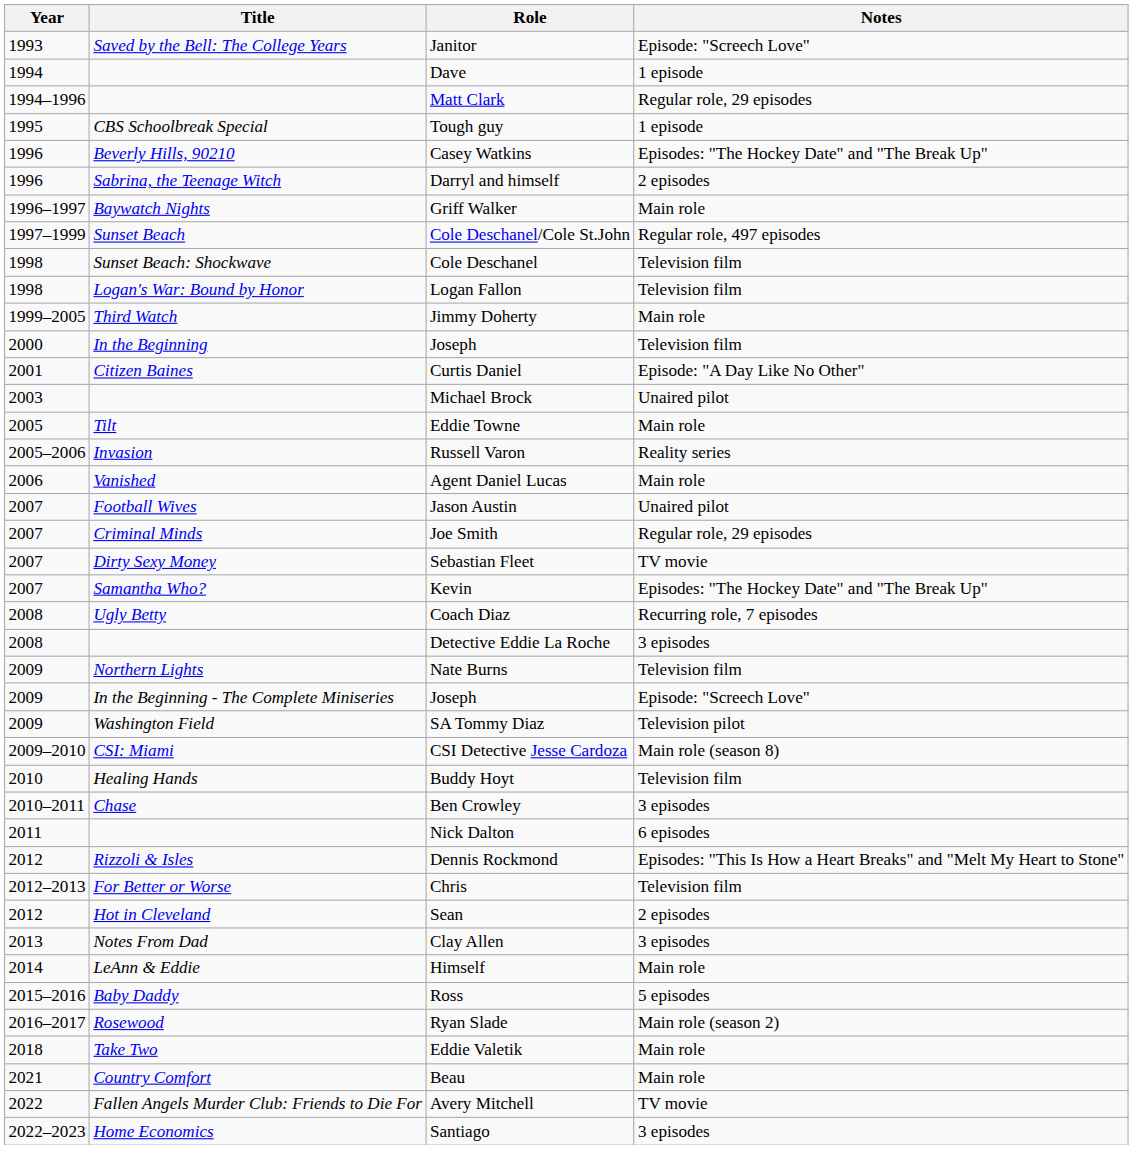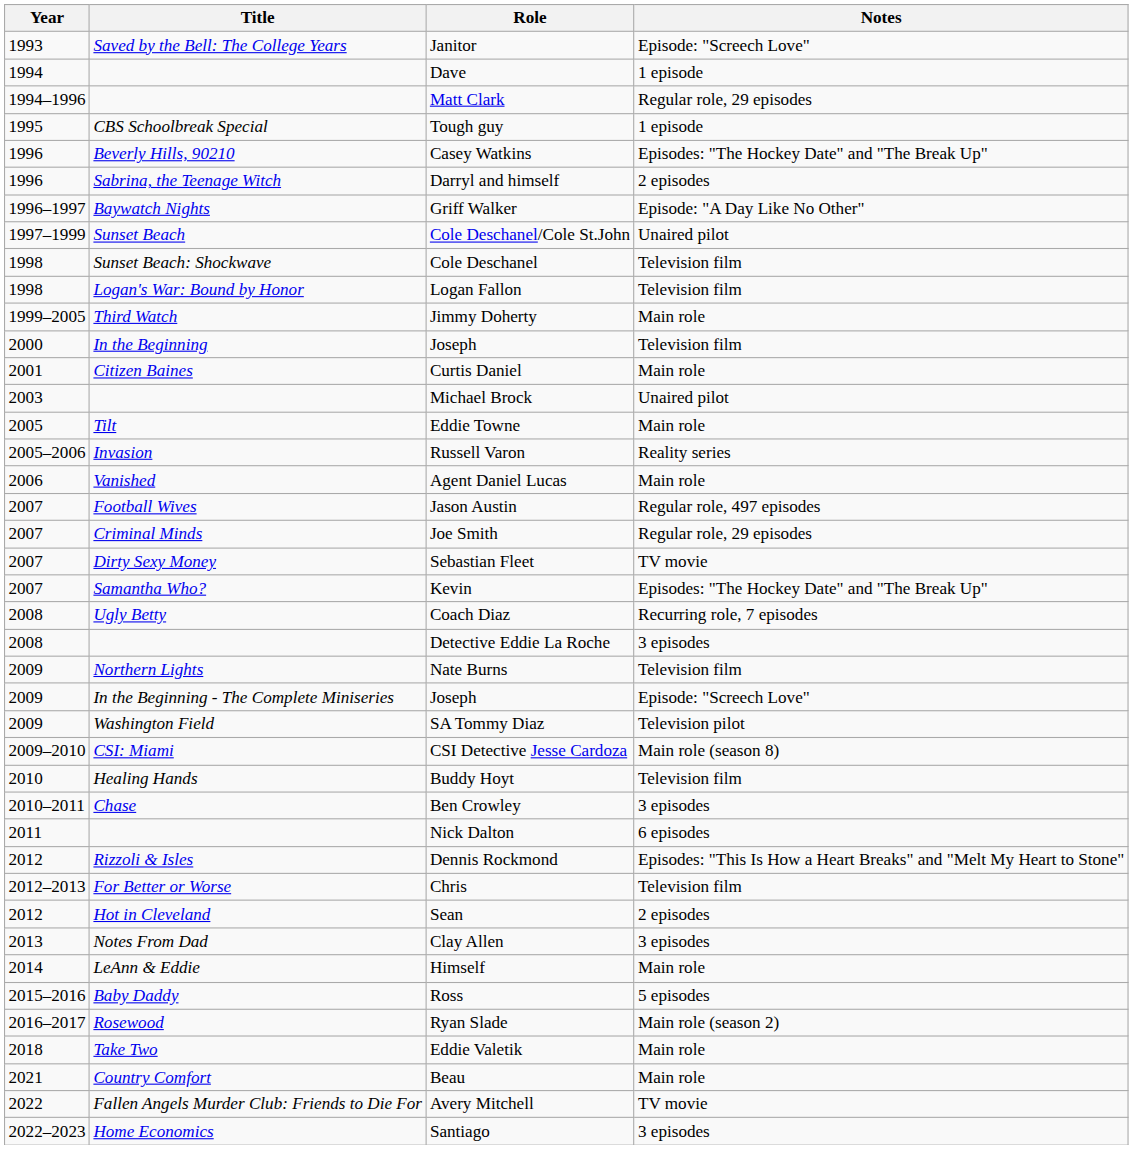Griff Walker | Notes: Main role -> Episode: "A Day Like No Other"
Cole Deschanel/Cole St.John | Notes: Regular role, 497 episodes -> Unaired pilot
Curtis Daniel | Notes: Episode: "A Day Like No Other" -> Main role
Jason Austin | Notes: Unaired pilot -> Regular role, 497 episodes
